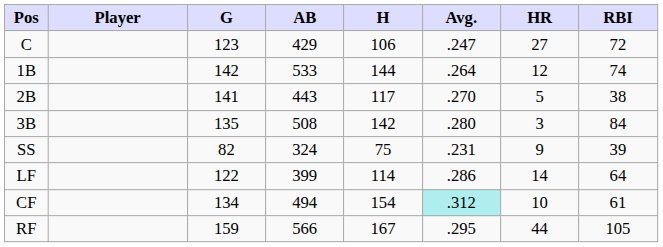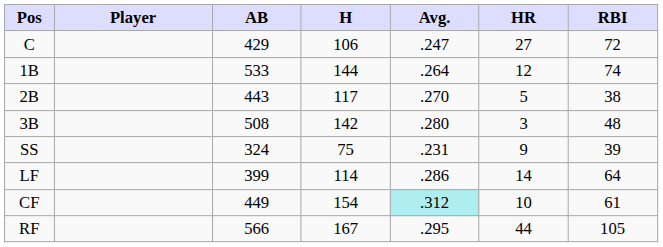- column: G | 123 | 142 | 141 | 135 | 82 | 122 | 134 | 159
3B | RBI: 84 -> 48
CF | AB: 494 -> 449
